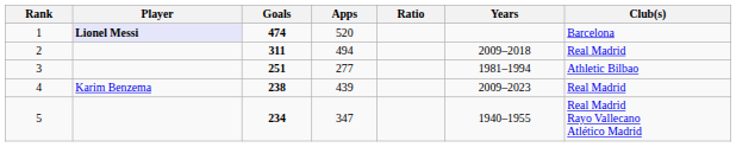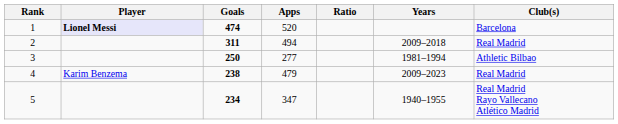3 | Goals: 251 -> 250
4 | Apps: 439 -> 479
